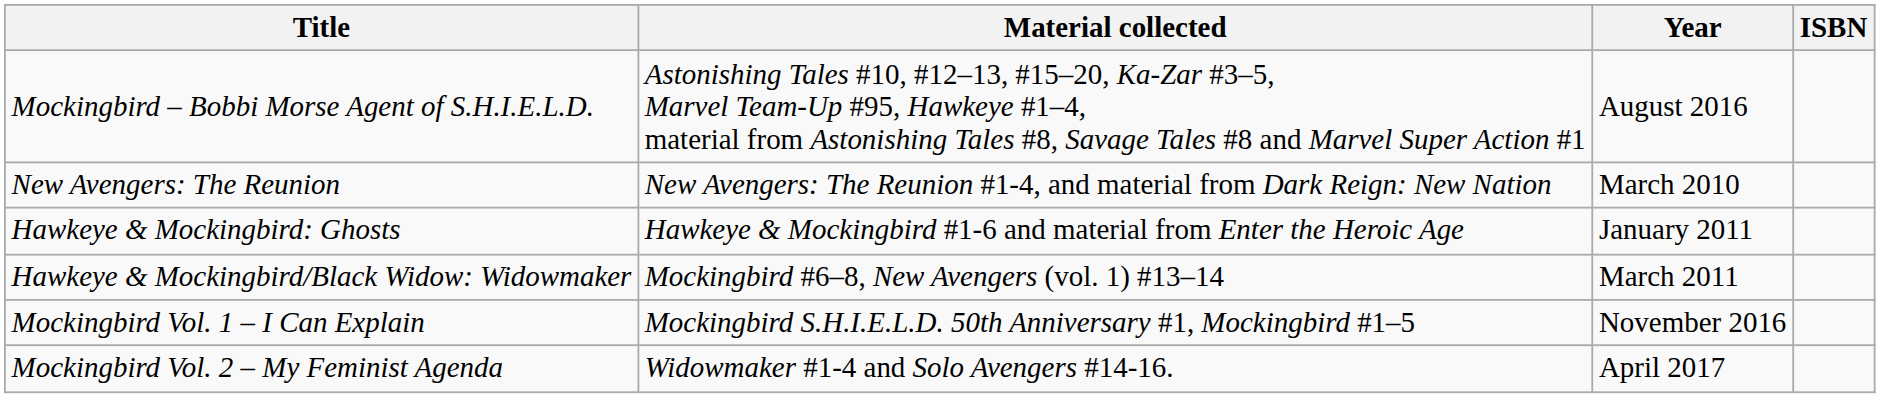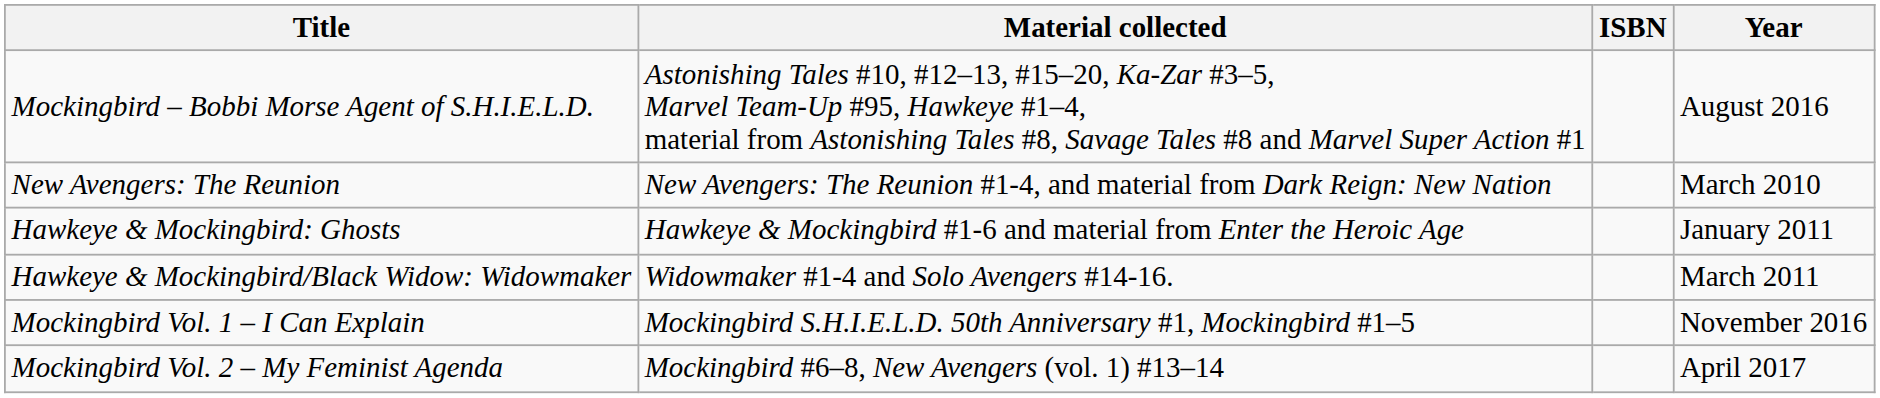columns swapped: Year <-> ISBN
Hawkeye & Mockingbird/Black Widow: Widowmaker | Material collected: Mockingbird #6–8, New Avengers (vol. 1) #13–14 -> Widowmaker #1-4 and Solo Avengers #14-16.
Mockingbird Vol. 2 – My Feminist Agenda | Material collected: Widowmaker #1-4 and Solo Avengers #14-16. -> Mockingbird #6–8, New Avengers (vol. 1) #13–14
